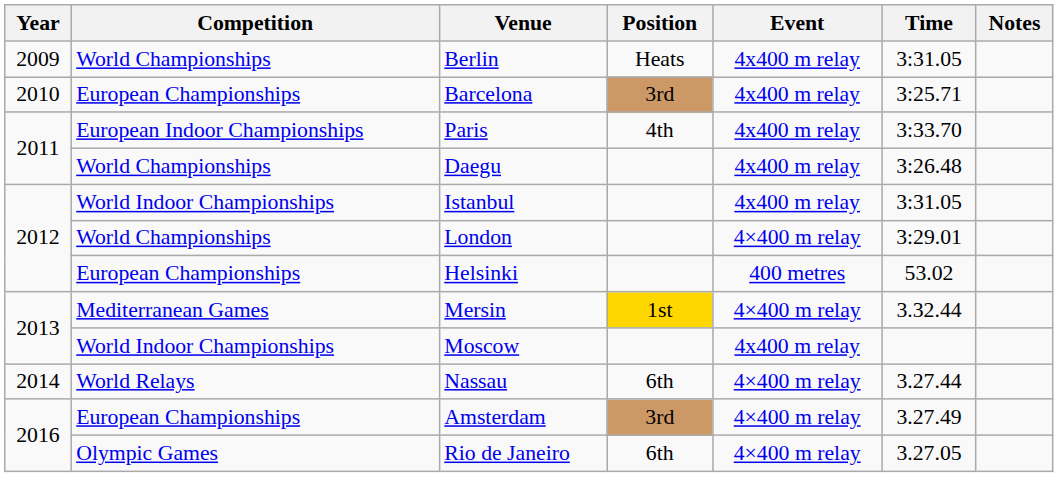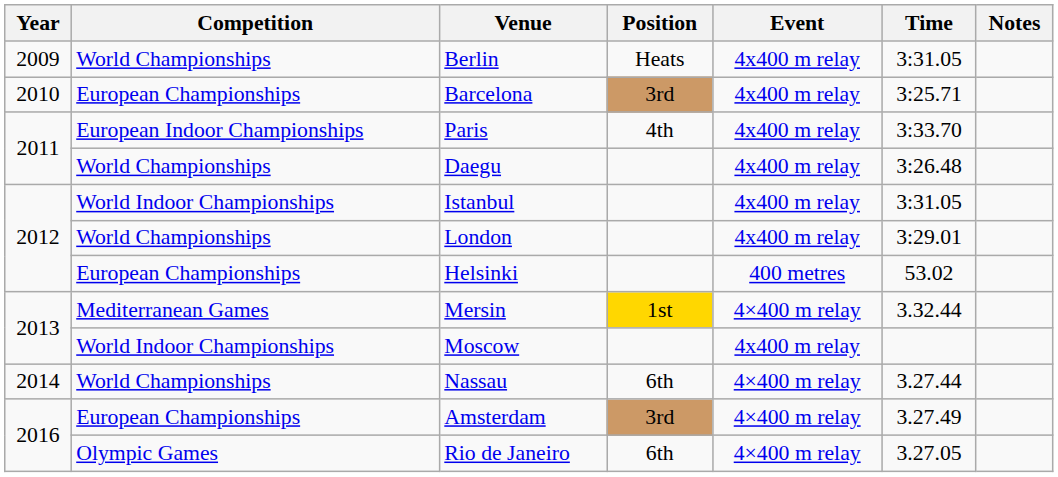London | Event: 4×400 m relay -> 4x400 m relay
Nassau | Competition: World Relays -> World Championships
